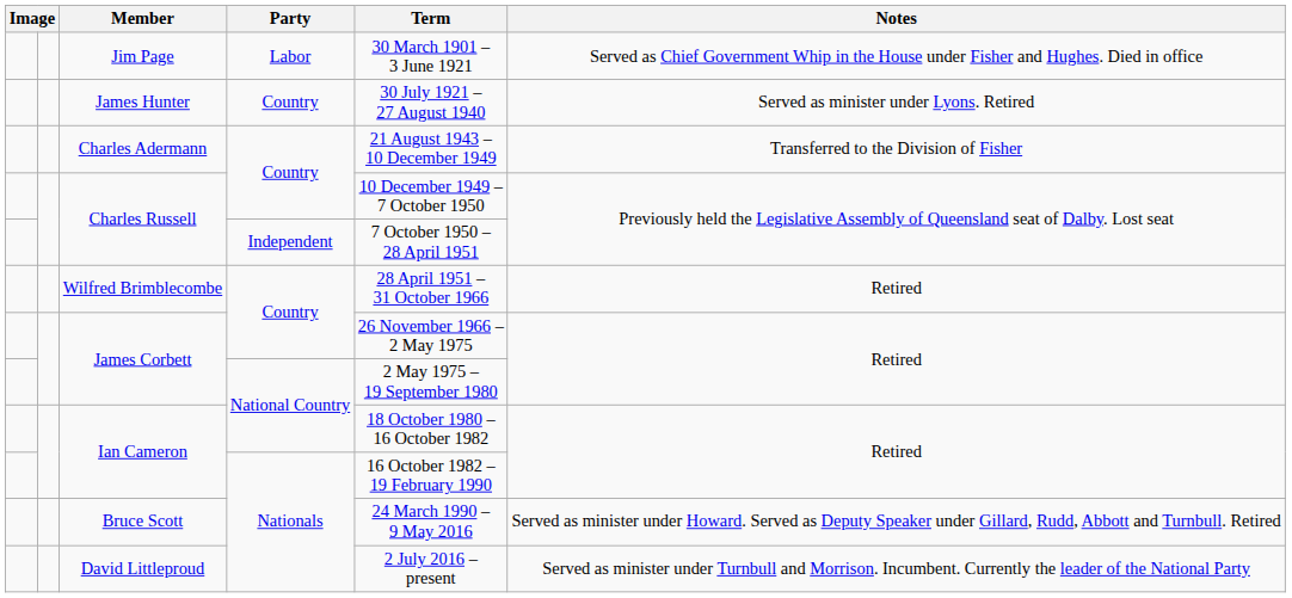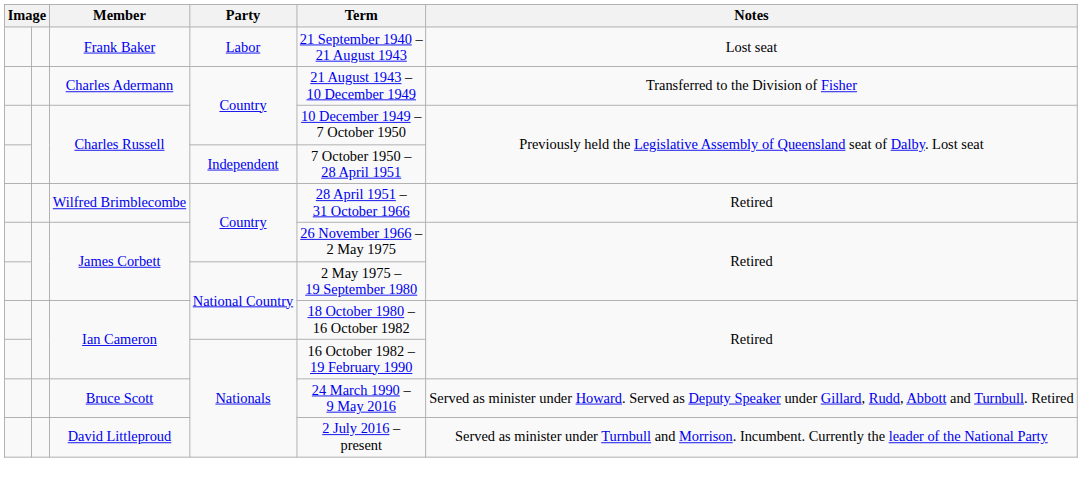- row: Jim Page | Labor | 30 March 1901 – 3 June 1921 | Served as Chief Government Whip in the House under Fisher and Hughes. Died in office
- row: James Hunter | Country | 30 July 1921 – 27 August 1940 | Served as minister under Lyons. Retired
+ row: Frank Baker | Labor | 21 September 1940 – 21 August 1943 | Lost seat
